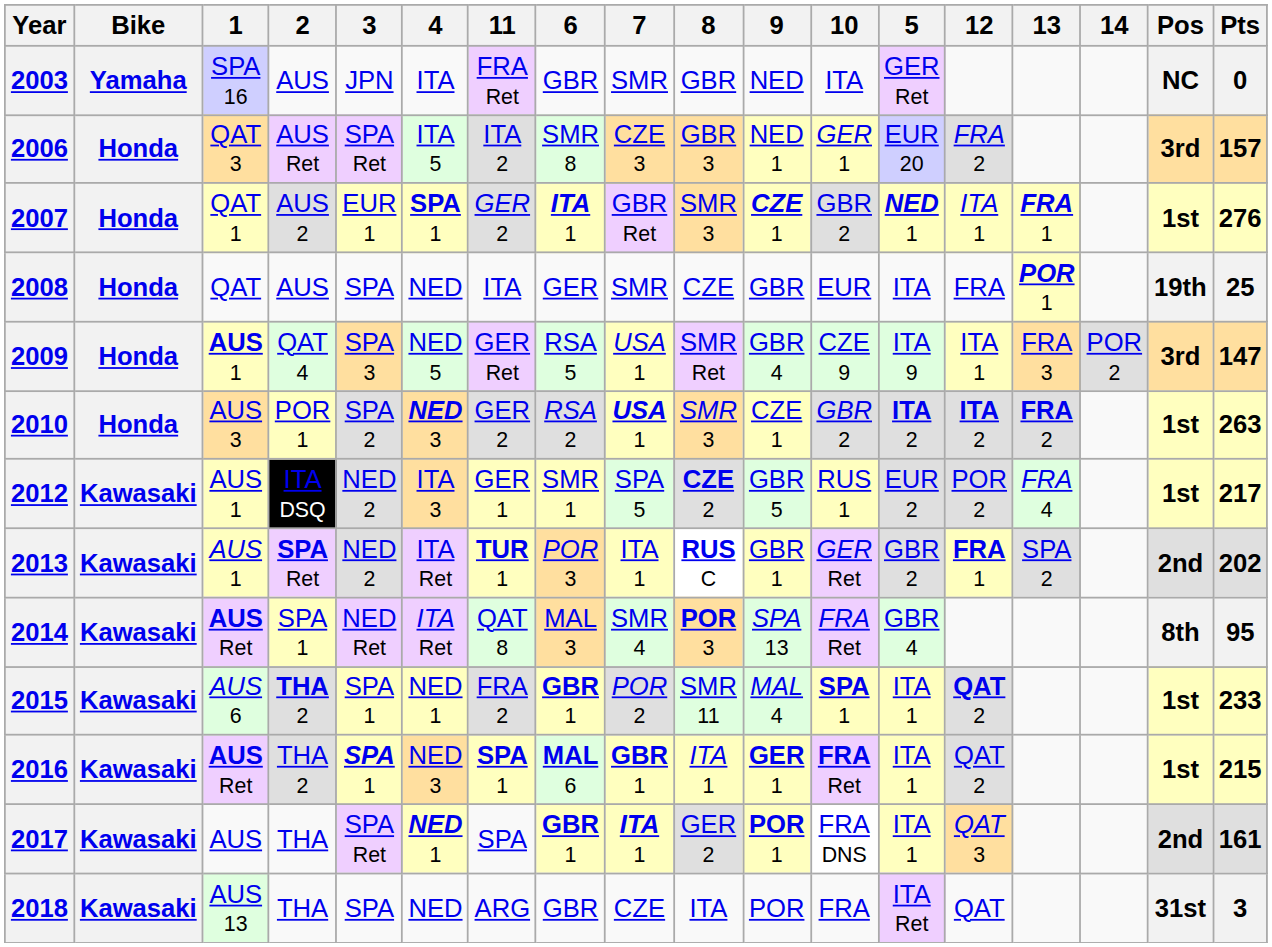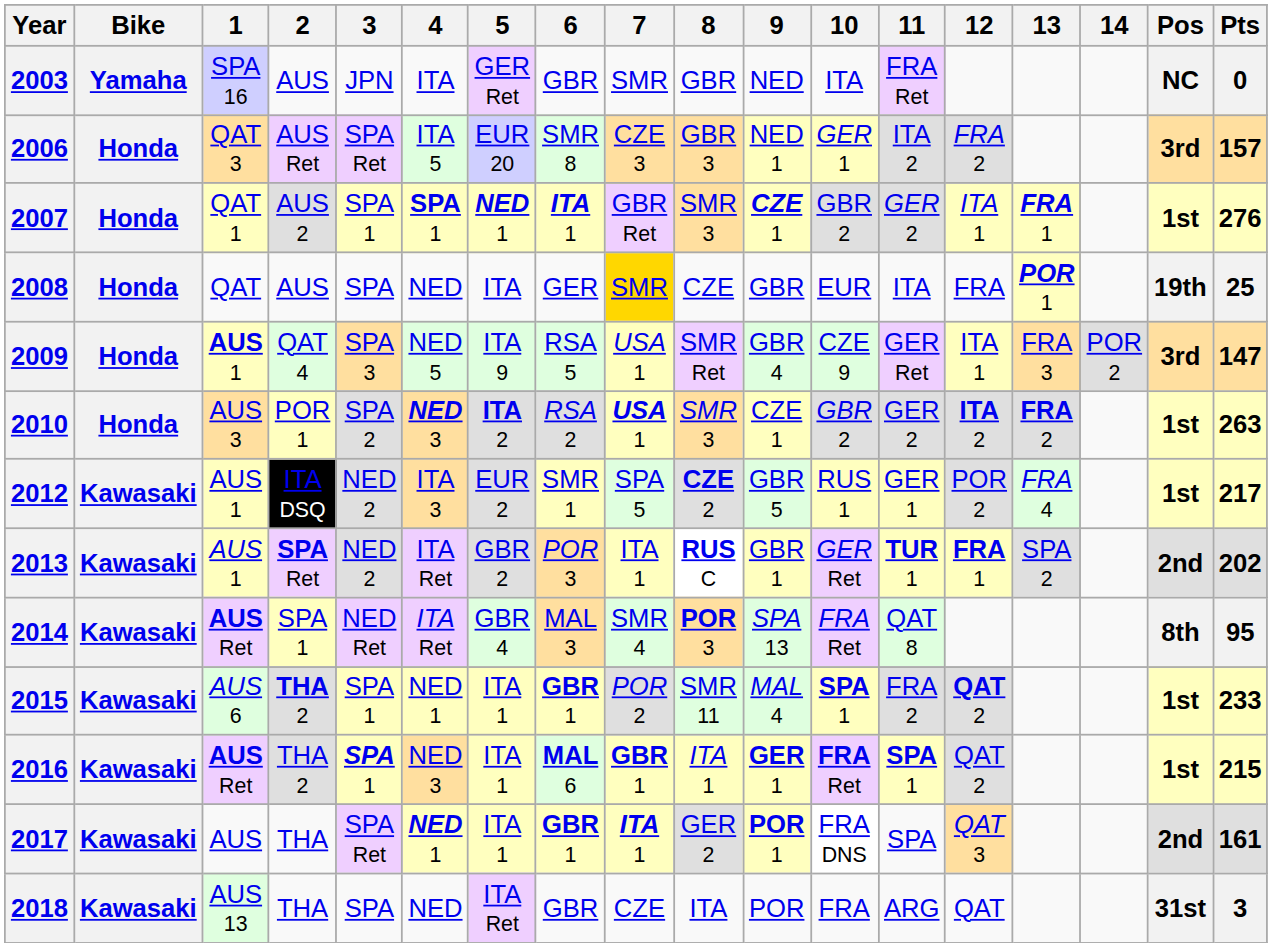columns swapped: 5 <-> 11
2007 | 3: EUR 1 -> SPA 1
2008 | 7: no background -> gold background
